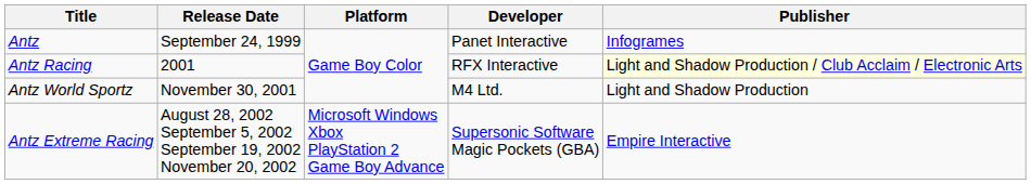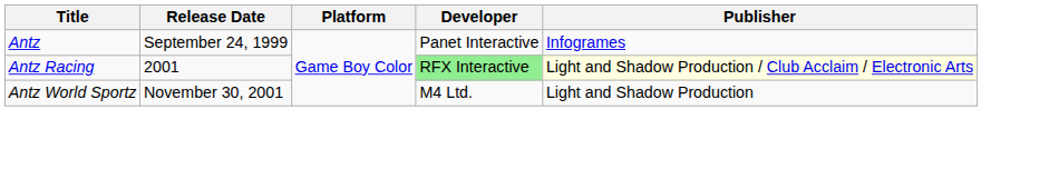Antz Racing | Developer: no background -> lightgreen background
- row: Antz Extreme Racing | August 28, 2002 September 5, 2002 September 19, 2002 November 20, 2002 | Microsoft Windows Xbox PlayStation 2 Game Boy Advance | Supersonic Software Magic Pockets (GBA) | Empire Interactive
